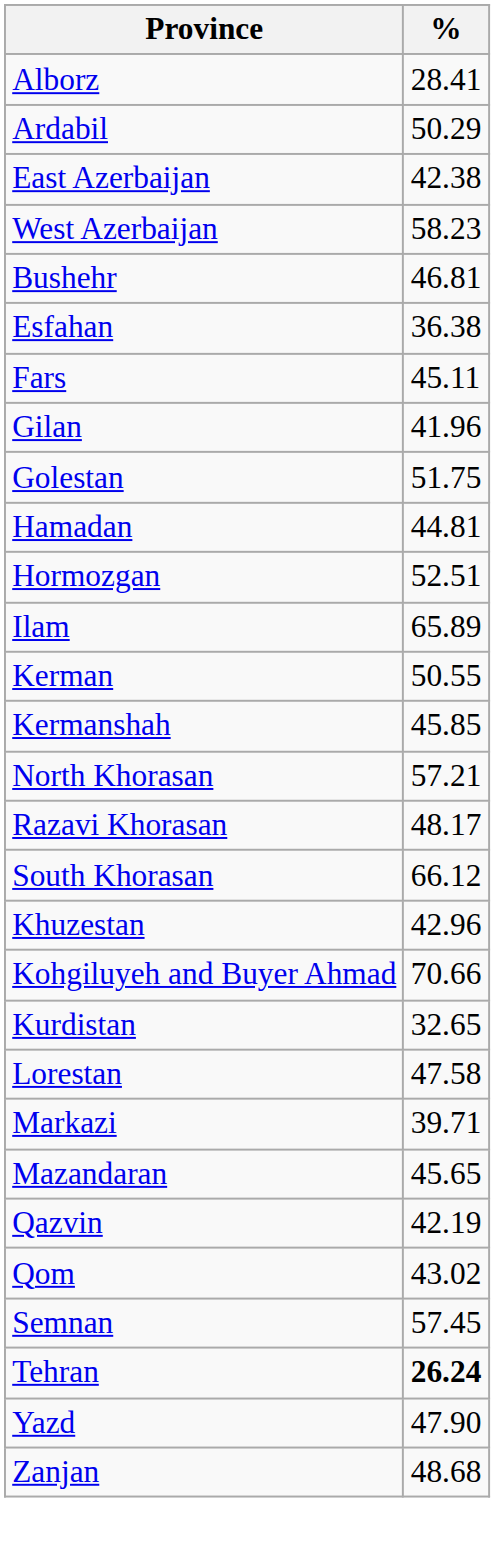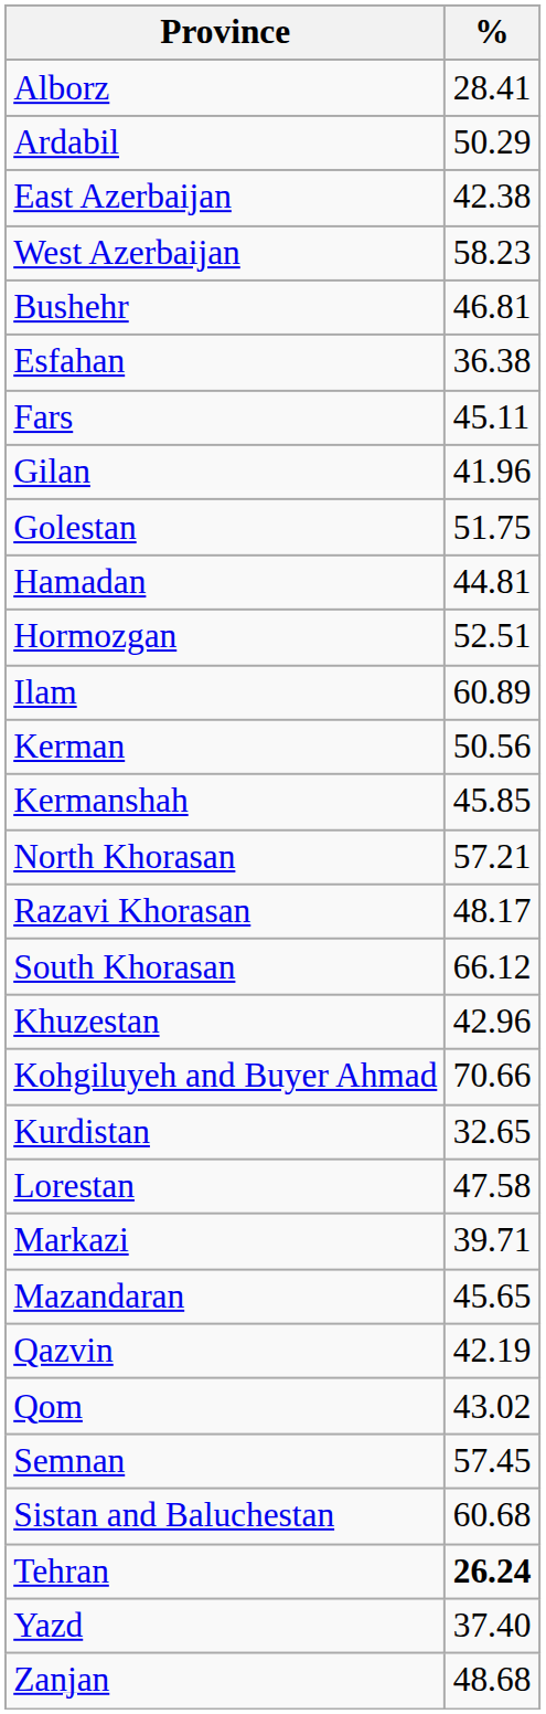Ilam | %: 65.89 -> 60.89
Kerman | %: 50.55 -> 50.56
+ row: Sistan and Baluchestan | 60.68
Yazd | %: 47.90 -> 37.40
